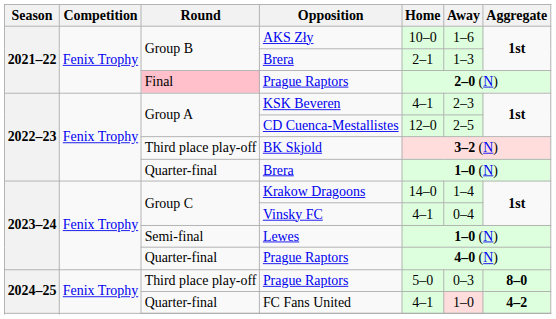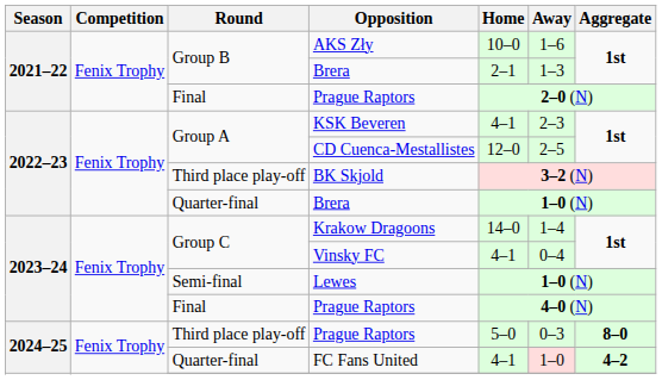2021–22 / Prague Raptors | Round: pink background -> no background
2023–24 / Prague Raptors | Round: Quarter-final -> Final
